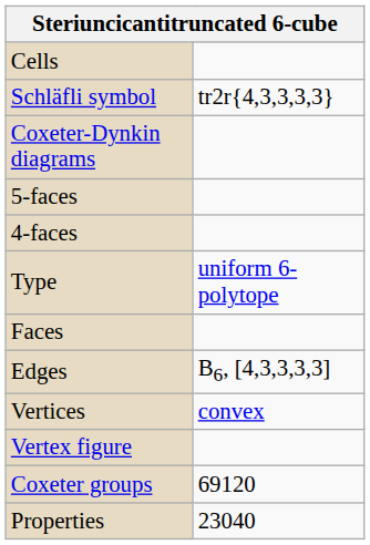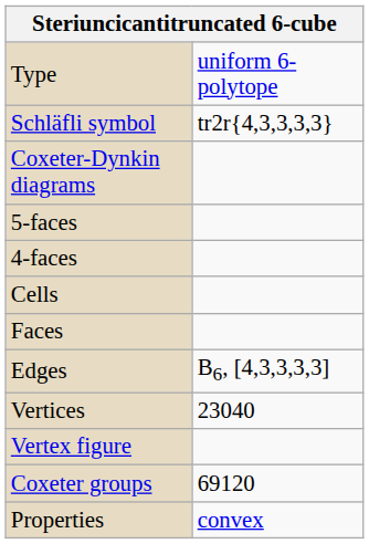rows swapped: Type <-> Cells
Vertices | column 2: convex -> 23040
Properties | column 2: 23040 -> convex
